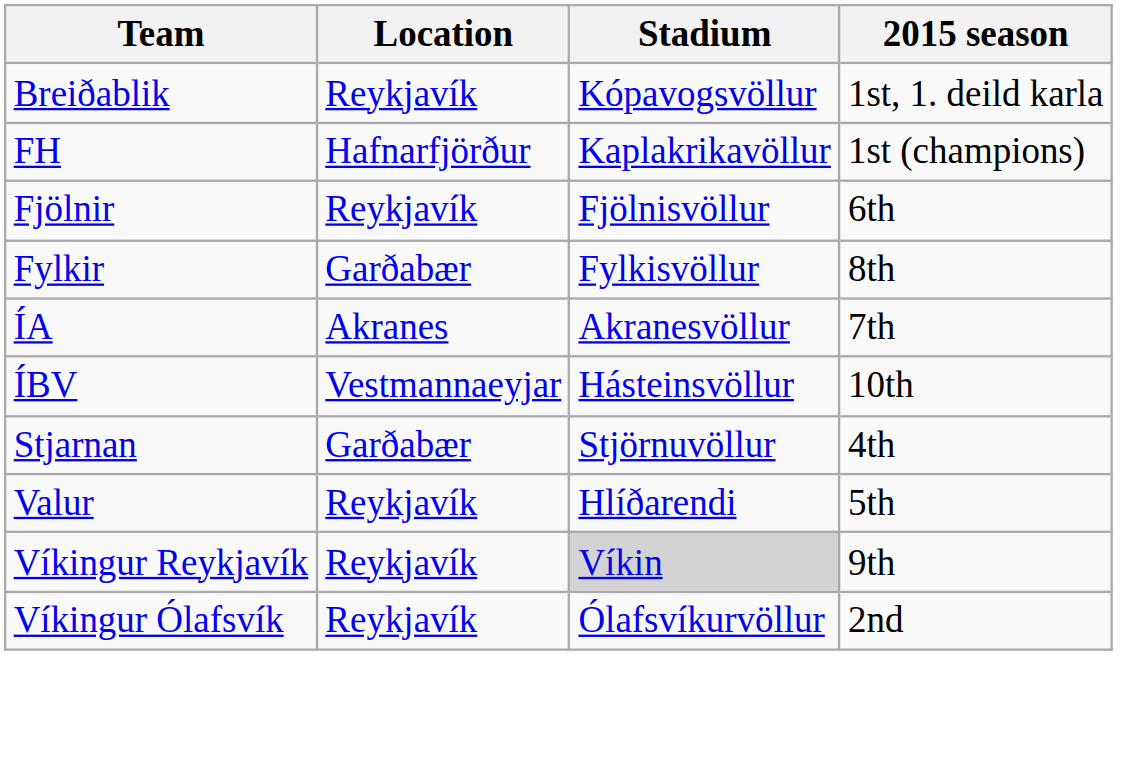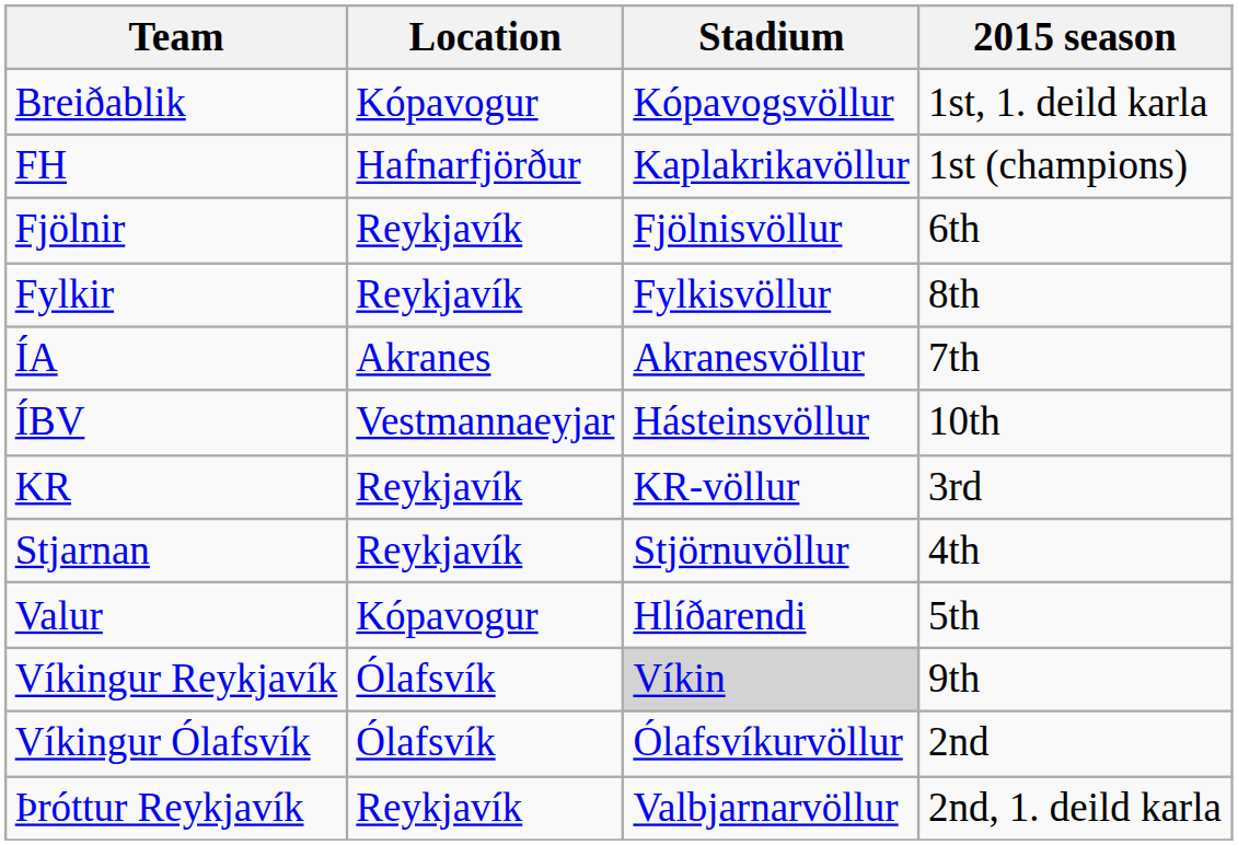Breiðablik | Location: Reykjavík -> Kópavogur
Fylkir | Location: Garðabær -> Reykjavík
+ row: KR | Reykjavík | KR-völlur | 3rd
Stjarnan | Location: Garðabær -> Reykjavík
Valur | Location: Reykjavík -> Kópavogur
Víkingur Reykjavík | Location: Reykjavík -> Ólafsvík
Víkingur Ólafsvík | Location: Reykjavík -> Ólafsvík
+ row: Þróttur Reykjavík | Reykjavík | Valbjarnarvöllur | 2nd, 1. deild karla
